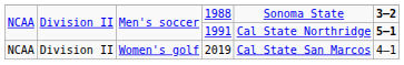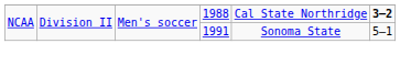1988 | column 5: Sonoma State -> Cal State Northridge
1991 | column 5: Cal State Northridge -> Sonoma State
1991 | column 6: bold -> normal
- row: NCAA | Division II | Women's golf | 2019 | Cal State San Marcos | 4–1
